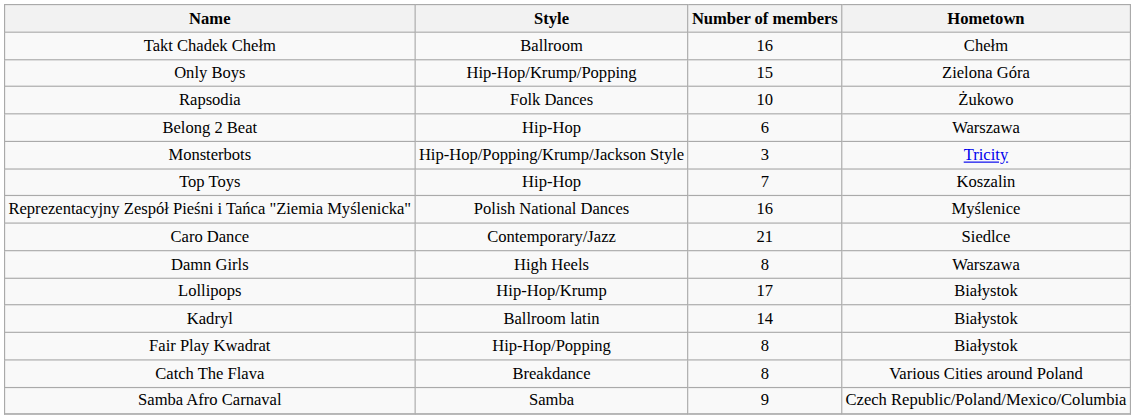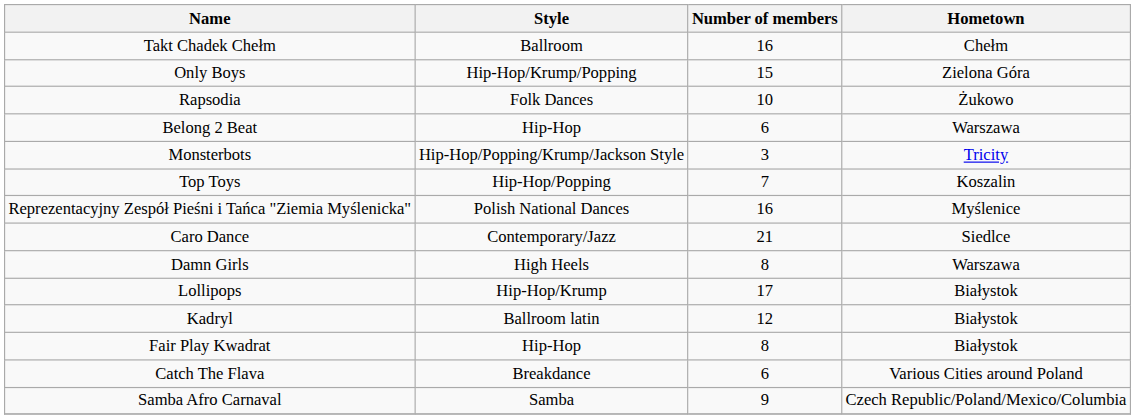Top Toys | Style: Hip-Hop -> Hip-Hop/Popping
Kadryl | Number of members: 14 -> 12
Fair Play Kwadrat | Style: Hip-Hop/Popping -> Hip-Hop
Catch The Flava | Number of members: 8 -> 6
